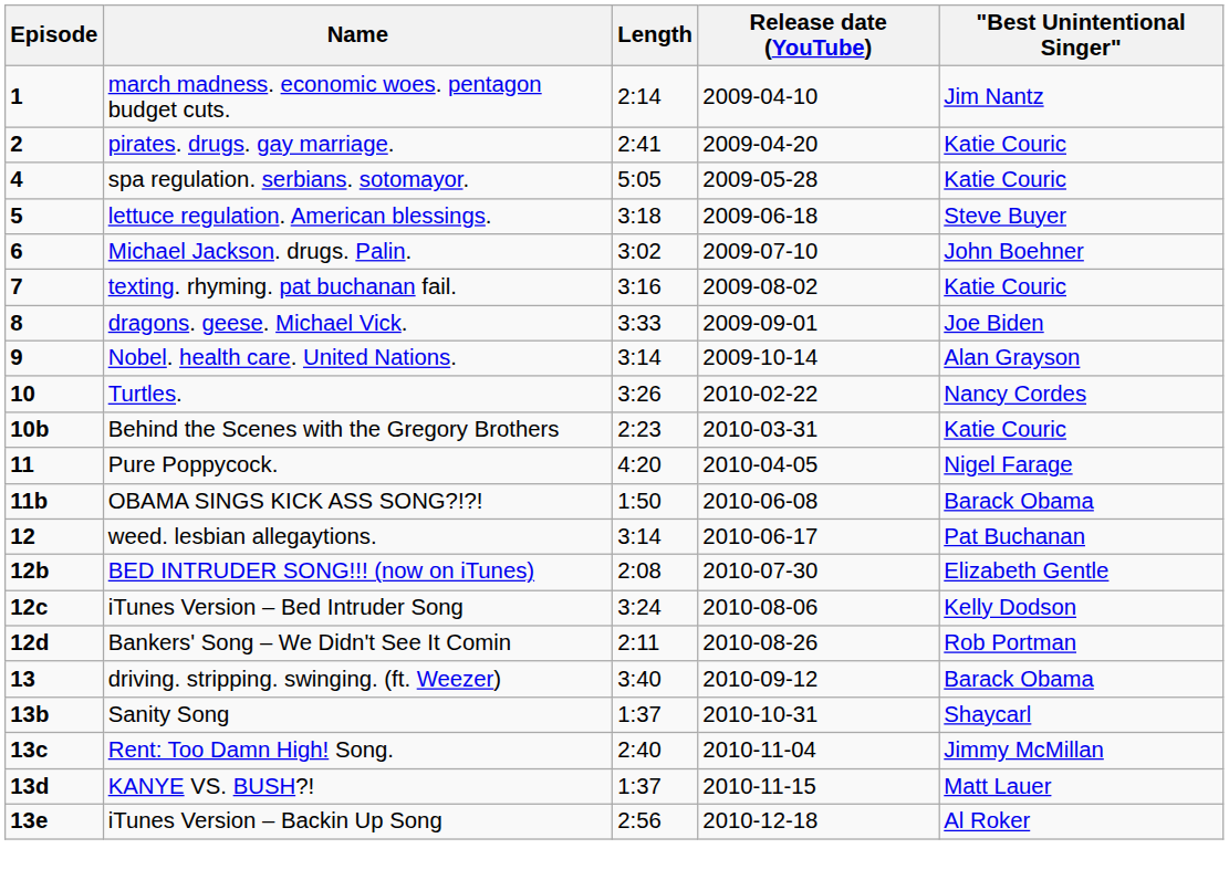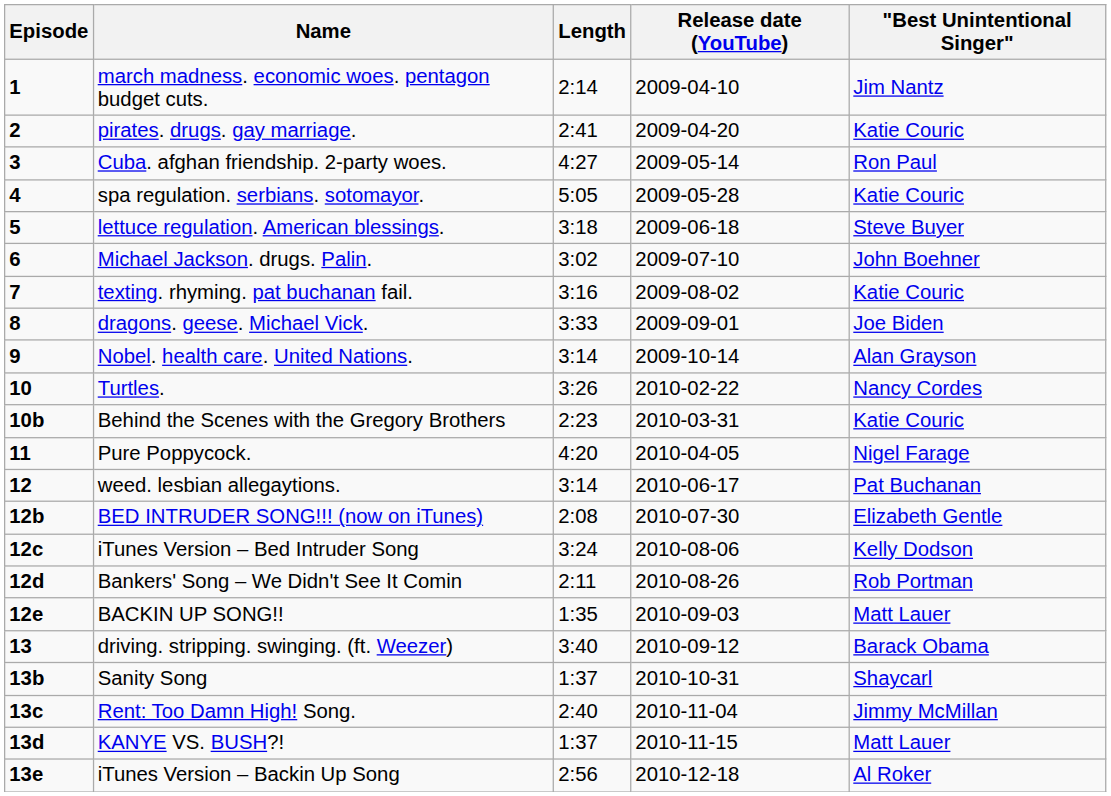+ row: 3 | Cuba. afghan friendship. 2-party woes. | 4:27 | 2009-05-14 | Ron Paul
- row: 11b | OBAMA SINGS KICK ASS SONG?!?! | 1:50 | 2010-06-08 | Barack Obama
+ row: 12e | BACKIN UP SONG!! | 1:35 | 2010-09-03 | Matt Lauer
